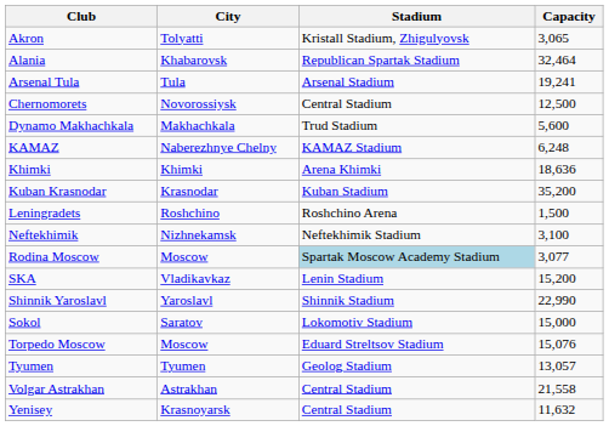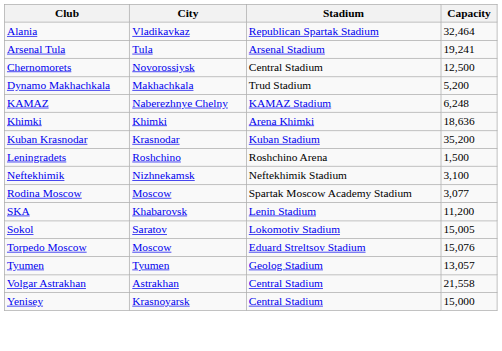- row: Akron | Tolyatti | Kristall Stadium, Zhigulyovsk | 3,065
Alania | City: Khabarovsk -> Vladikavkaz
Dynamo Makhachkala | Capacity: 5,600 -> 5,200
Rodina Moscow | Stadium: lightblue background -> no background
SKA | City: Vladikavkaz -> Khabarovsk
SKA | Capacity: 15,200 -> 11,200
- row: Shinnik Yaroslavl | Yaroslavl | Shinnik Stadium | 22,990
Sokol | Capacity: 15,000 -> 15,005
Yenisey | Capacity: 11,632 -> 15,000
